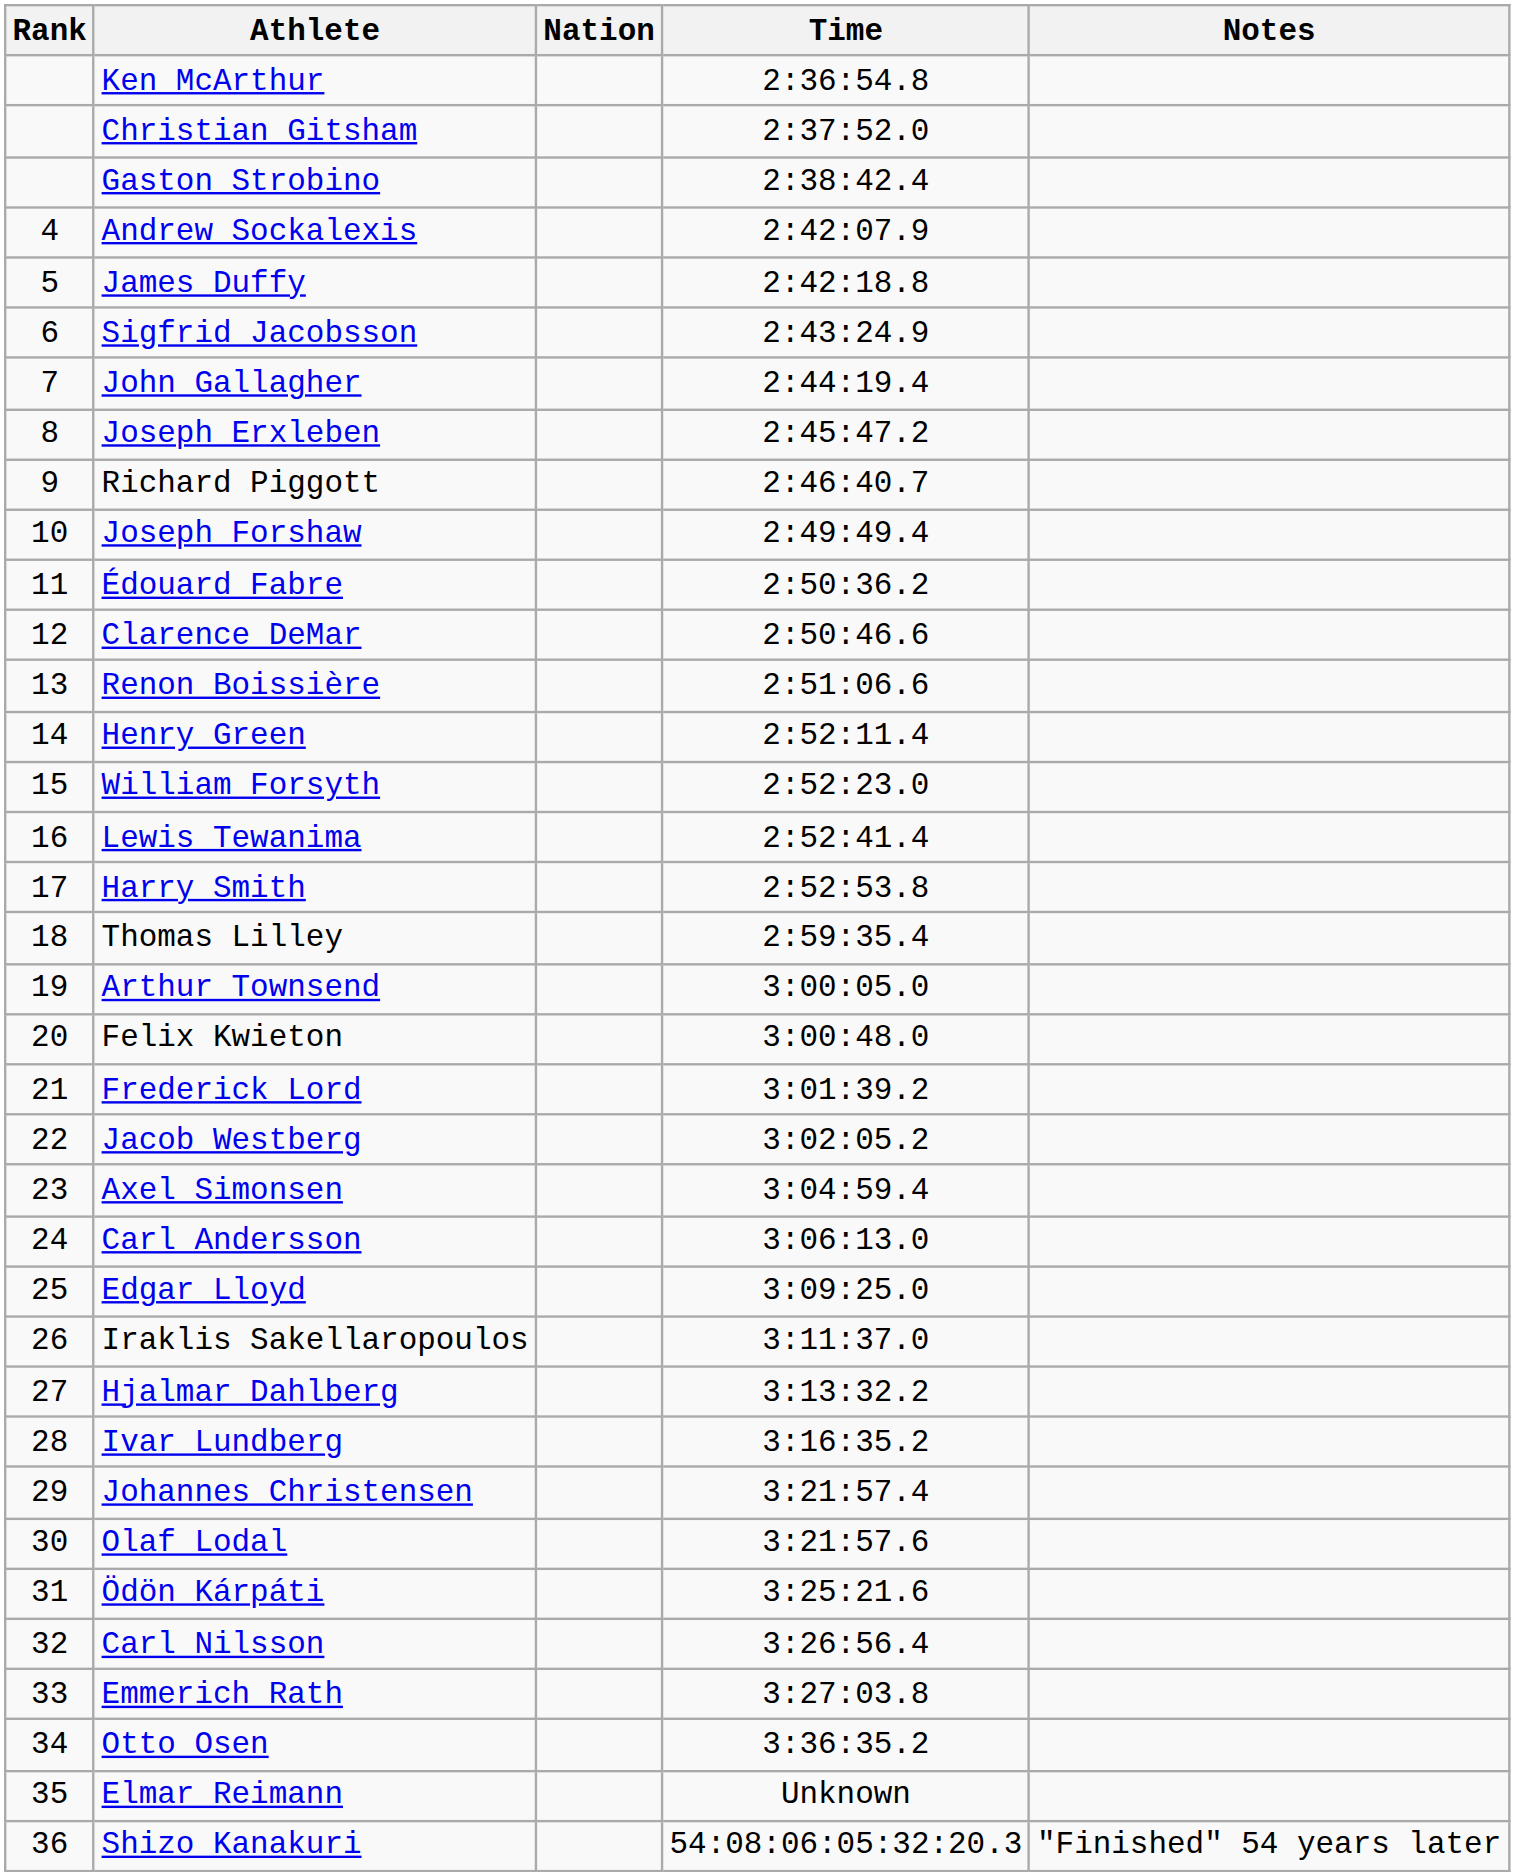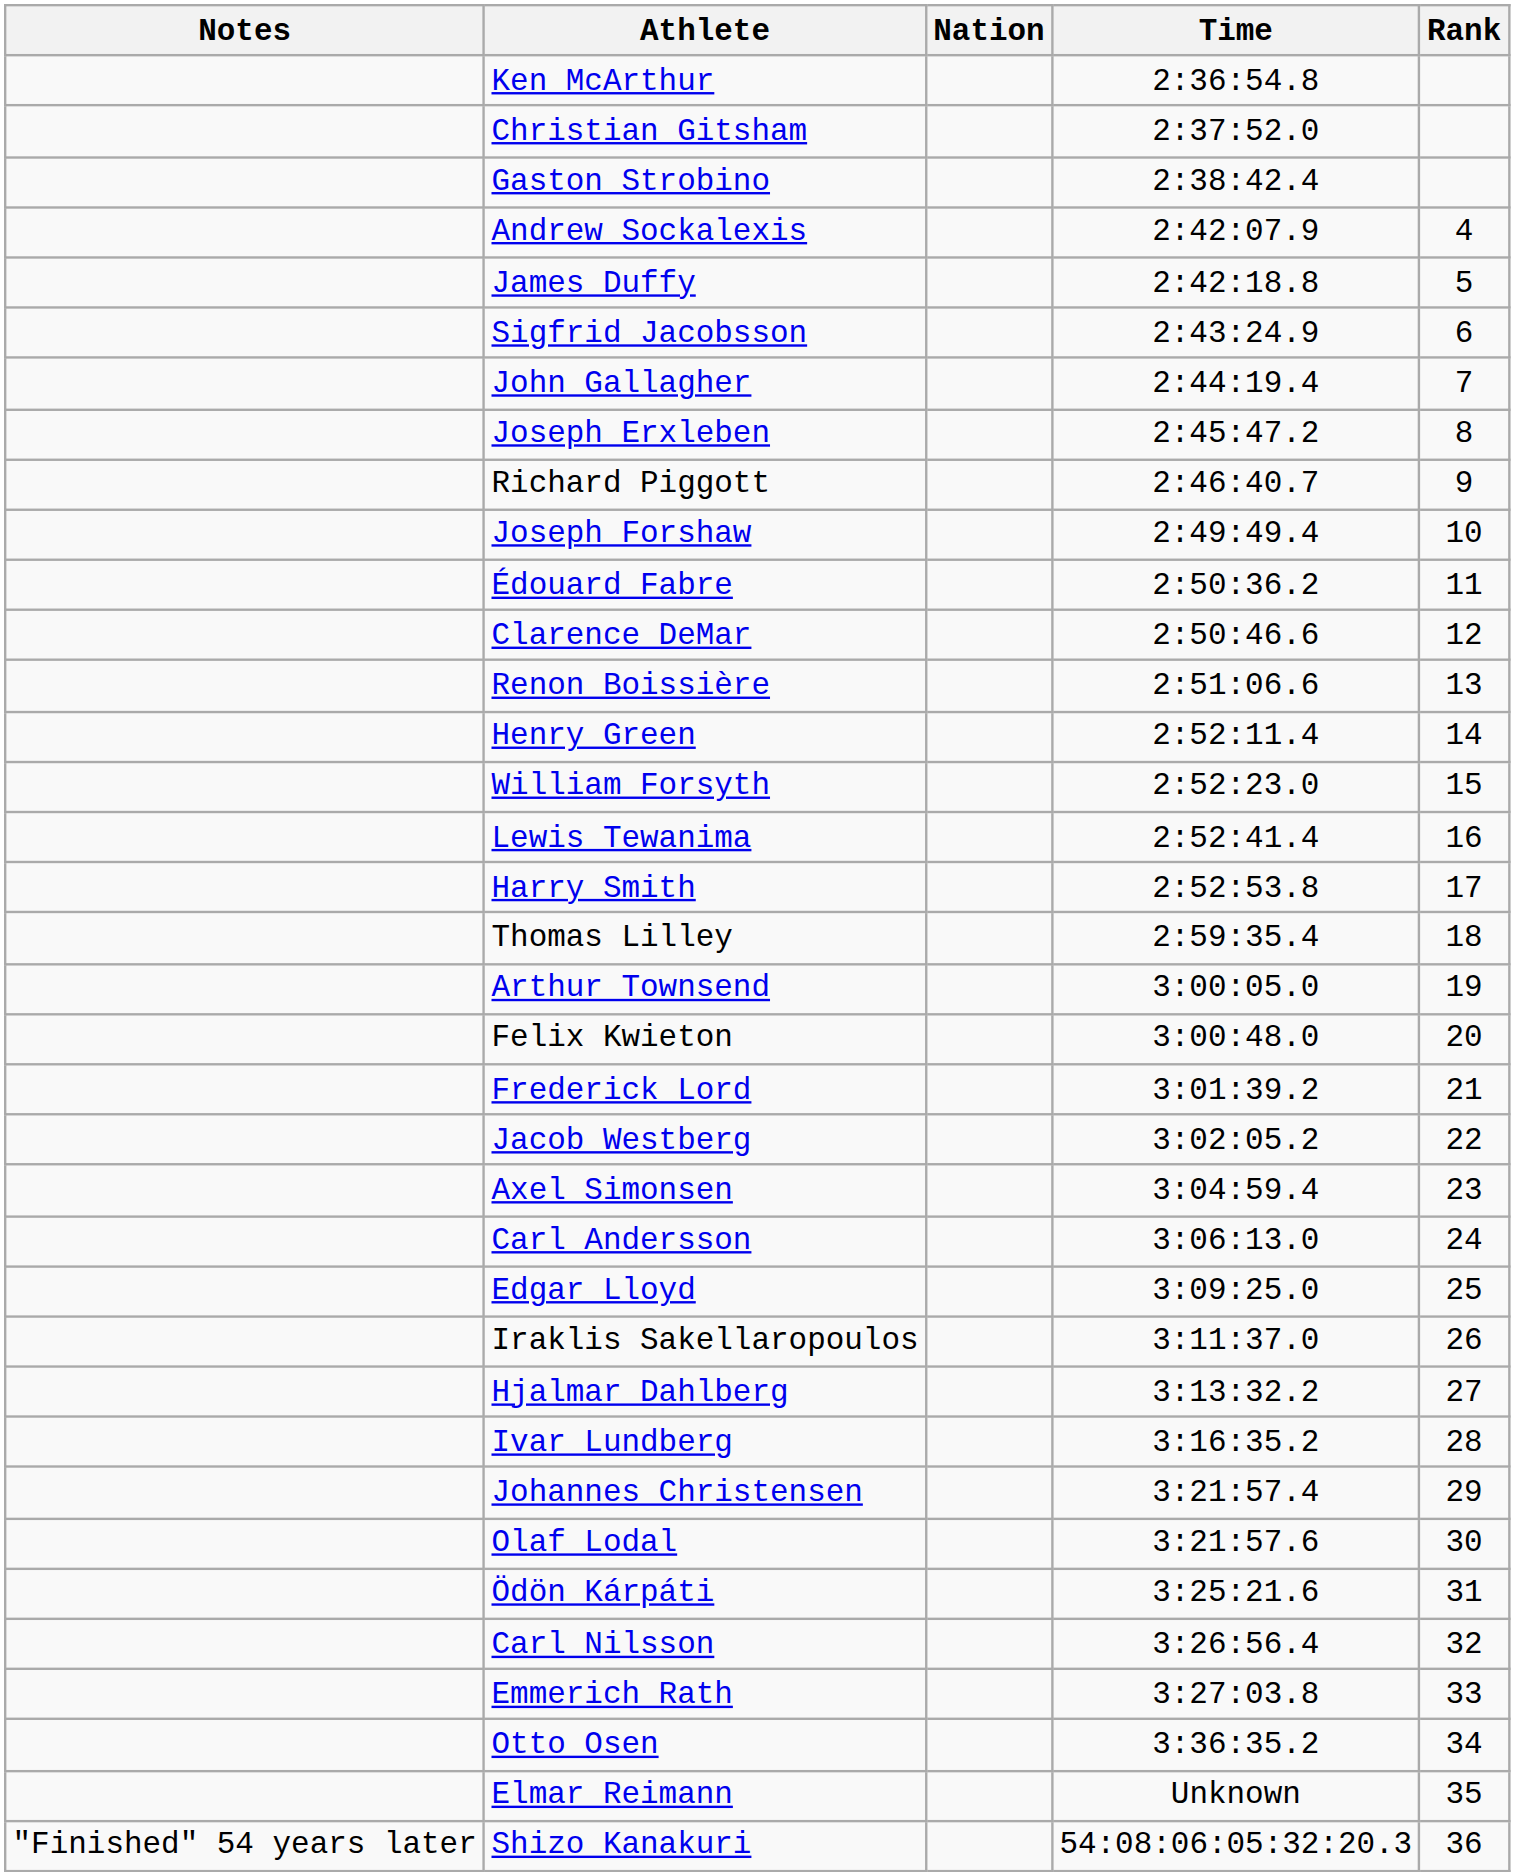columns swapped: Rank <-> Notes
